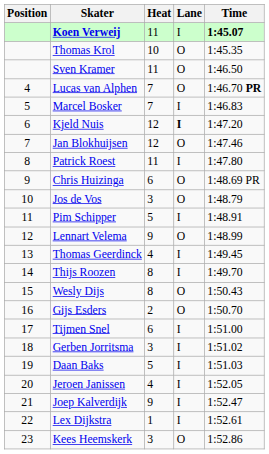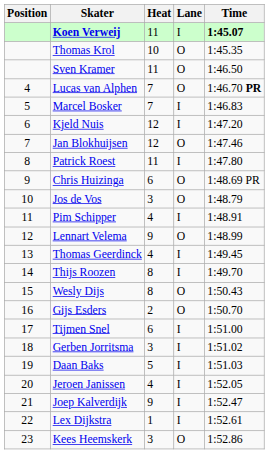Kjeld Nuis | Lane: bold -> normal
Pim Schipper | Heat: 5 -> 4
